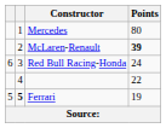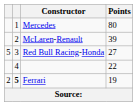McLaren-Renault | Points: bold -> normal
Red Bull Racing-Honda | column 1: 6 -> 5
Red Bull Racing-Honda | Points: 24 -> 27
Ferrari | column 1: 5 -> 2
